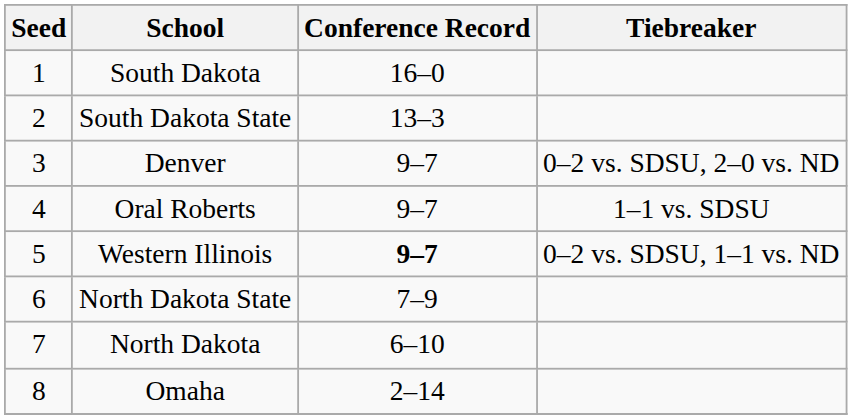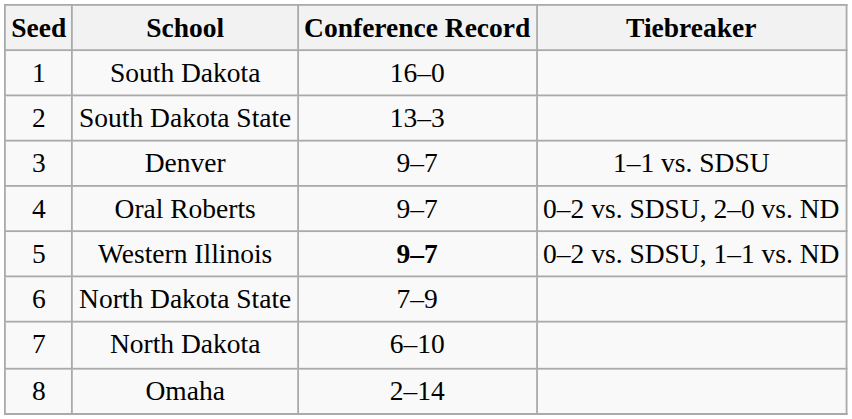Denver | Tiebreaker: 0–2 vs. SDSU, 2–0 vs. ND -> 1–1 vs. SDSU
Oral Roberts | Tiebreaker: 1–1 vs. SDSU -> 0–2 vs. SDSU, 2–0 vs. ND
